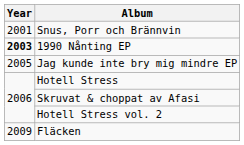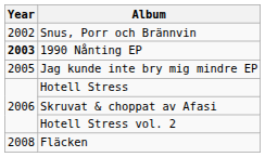Snus, Porr och Brännvin | Year: 2001 -> 2002
Fläcken | Year: 2009 -> 2008
